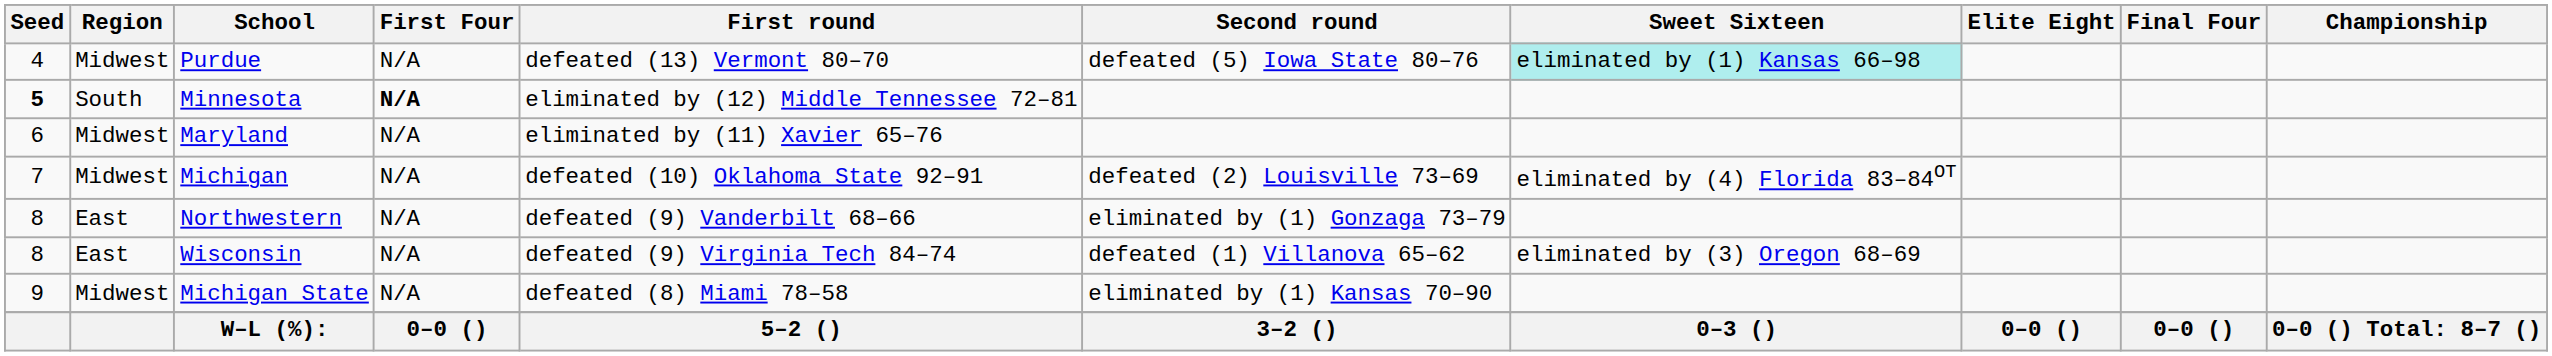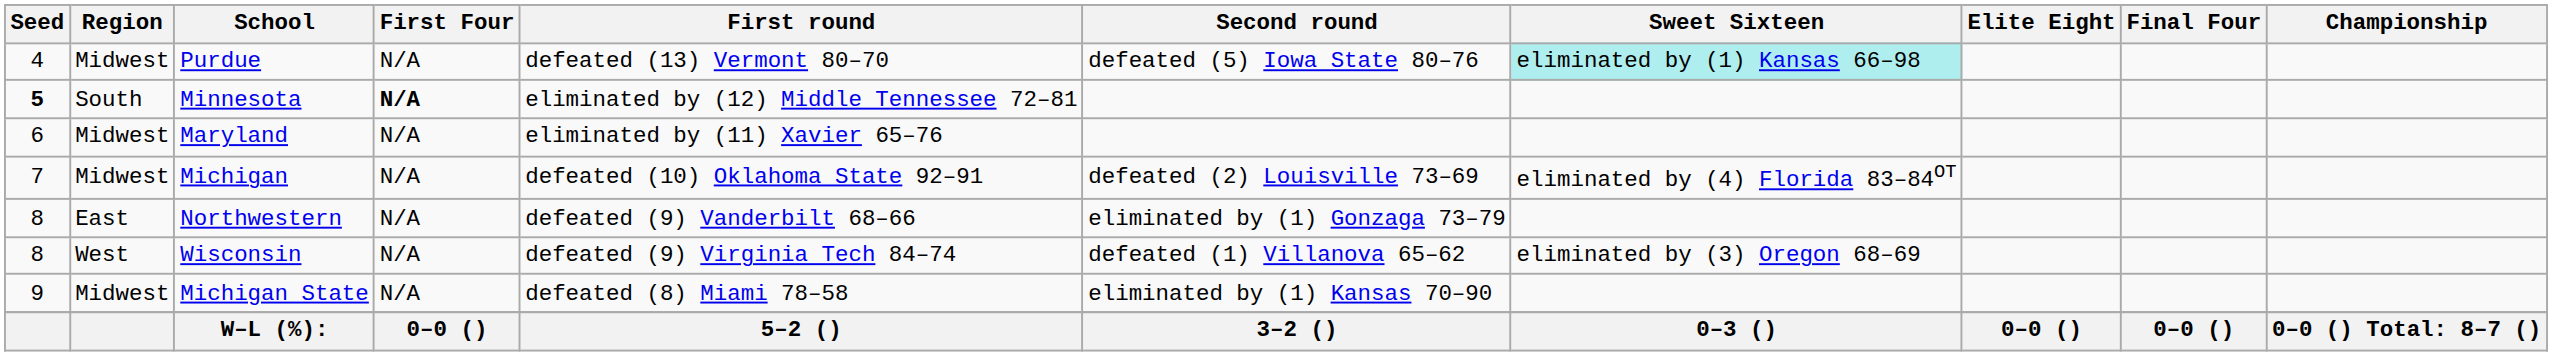Wisconsin | Region: East -> West
